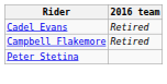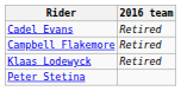+ row: Klaas Lodewyck | Retired
